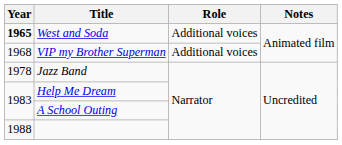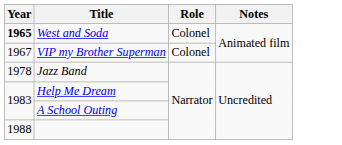West and Soda | Role: Additional voices -> Colonel
VIP my Brother Superman | Year: 1968 -> 1967
VIP my Brother Superman | Role: Additional voices -> Colonel
